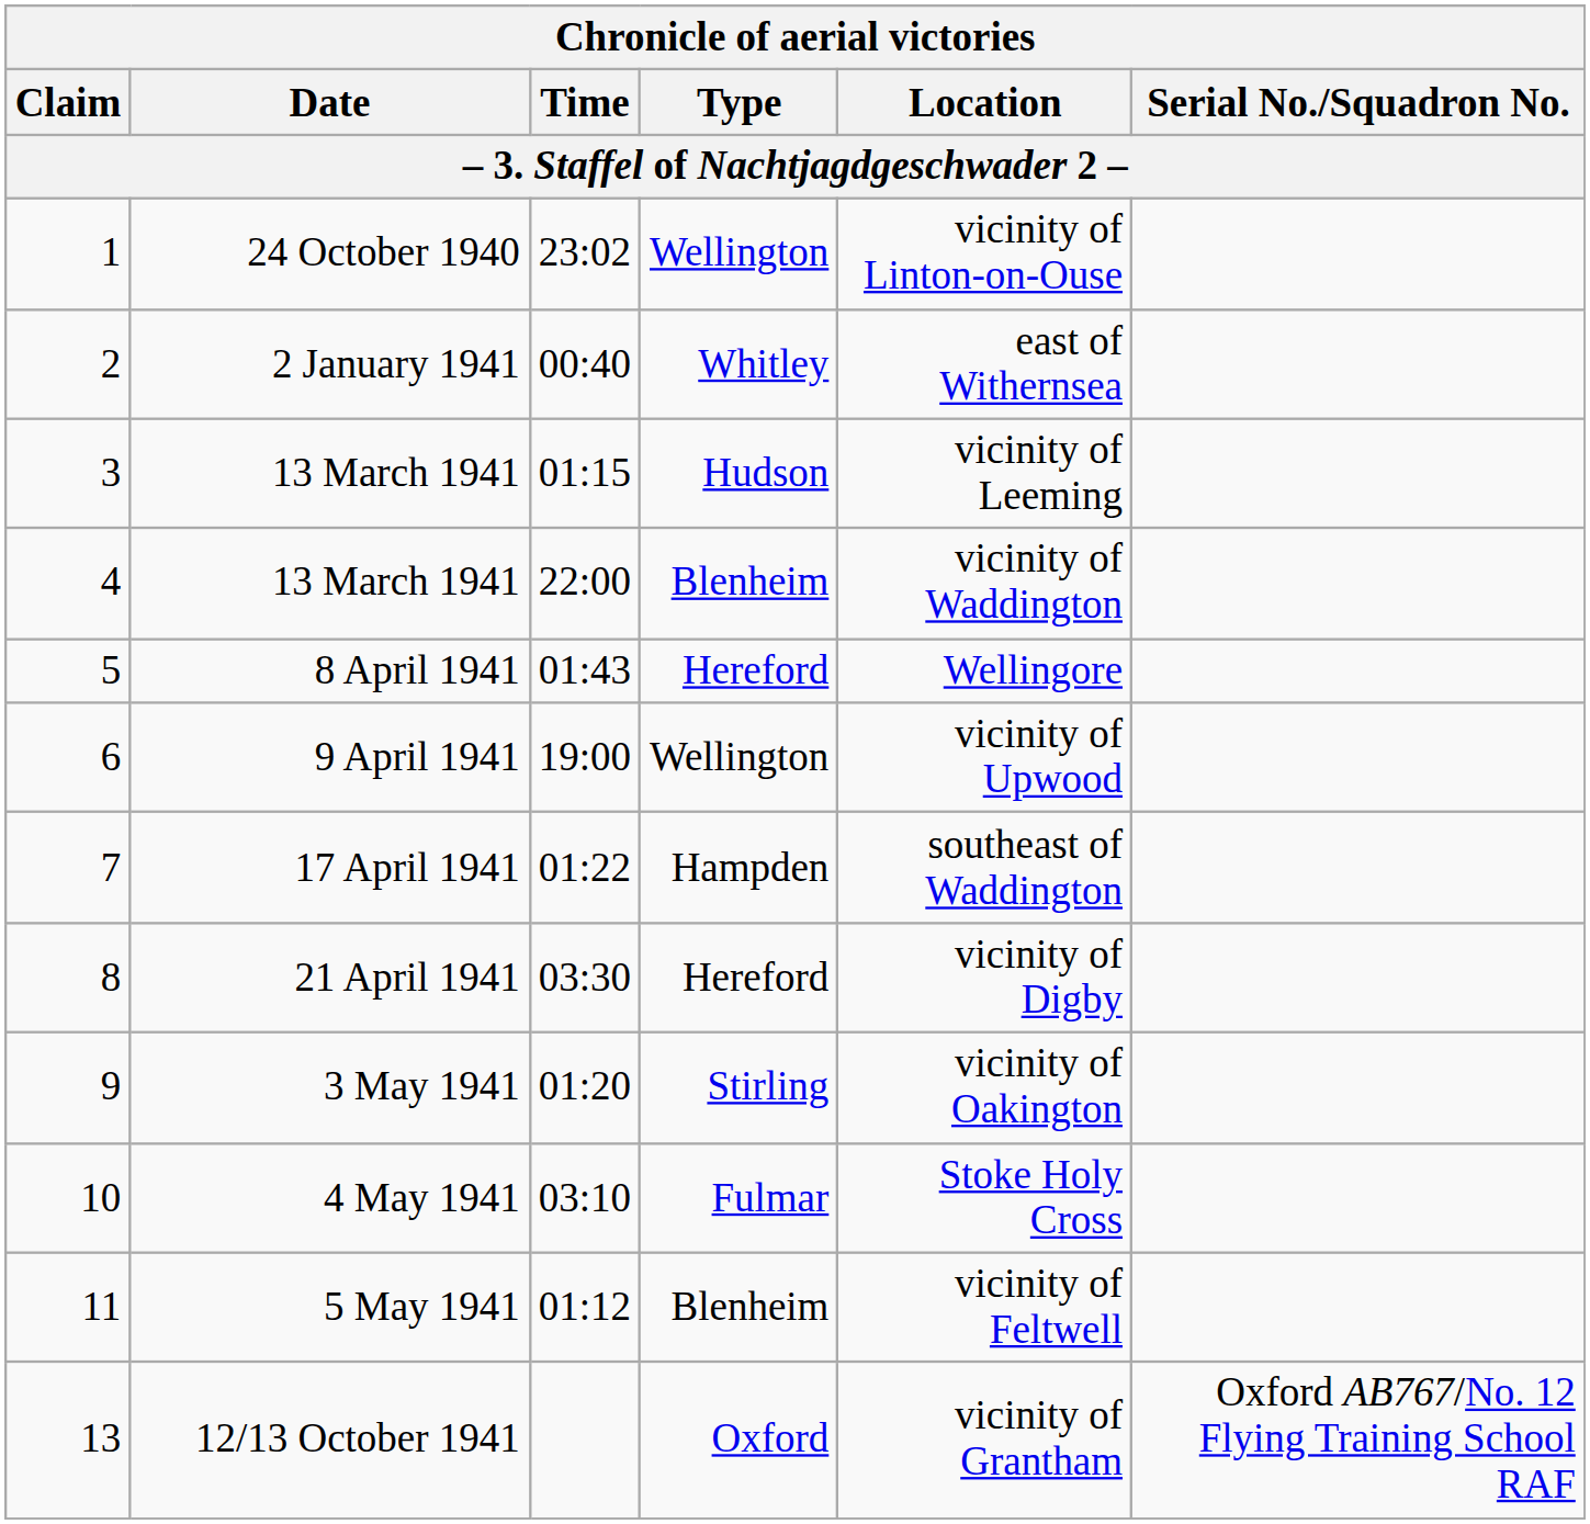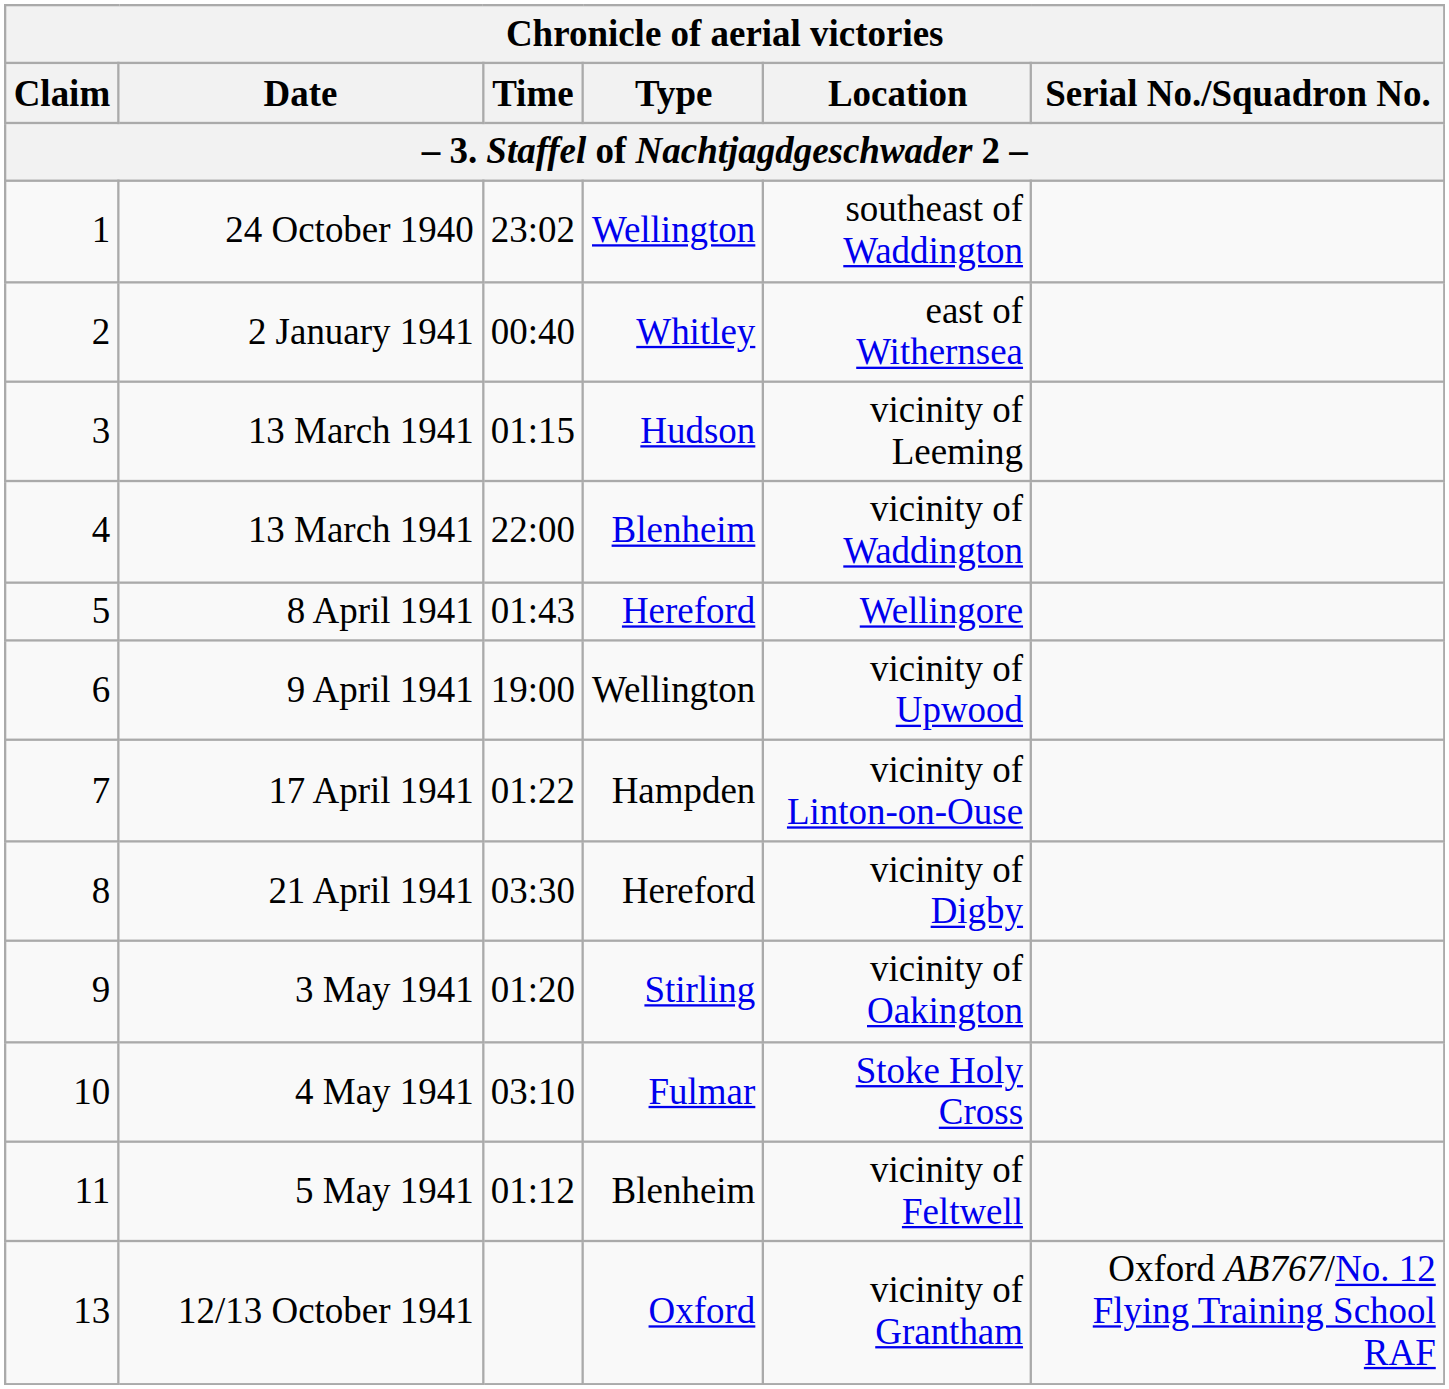24 October 1940 | Location / – 3. Staffel of Nachtjagdgeschwader 2 –: vicinity of Linton-on-Ouse -> southeast of Waddington
17 April 1941 | Location / – 3. Staffel of Nachtjagdgeschwader 2 –: southeast of Waddington -> vicinity of Linton-on-Ouse
